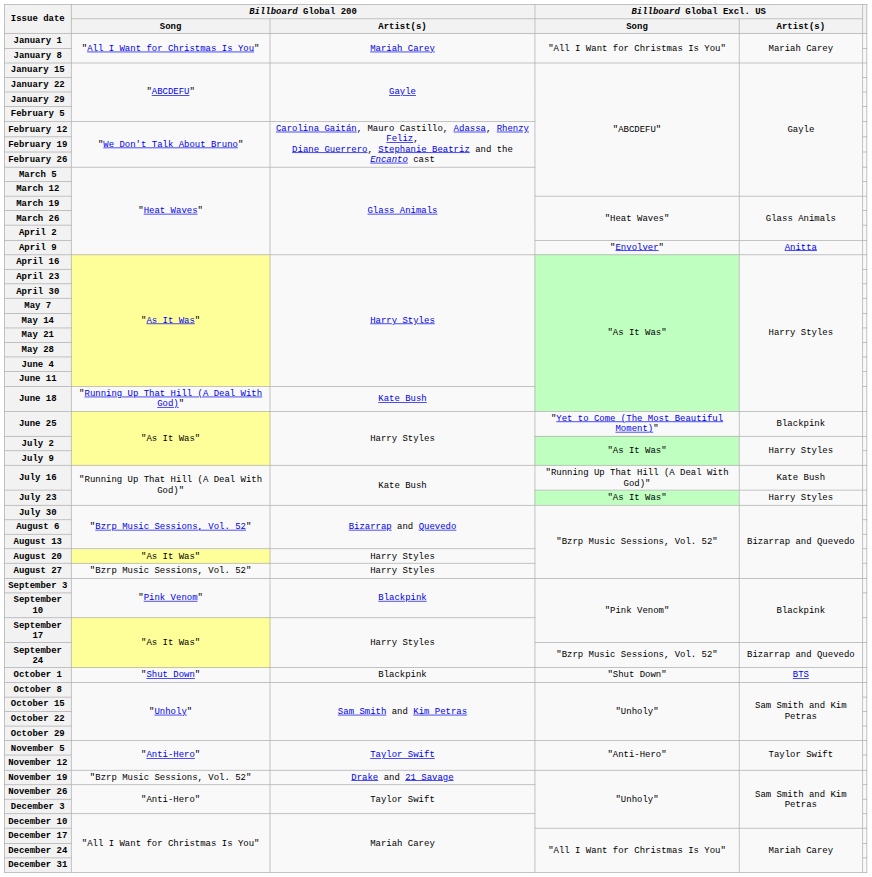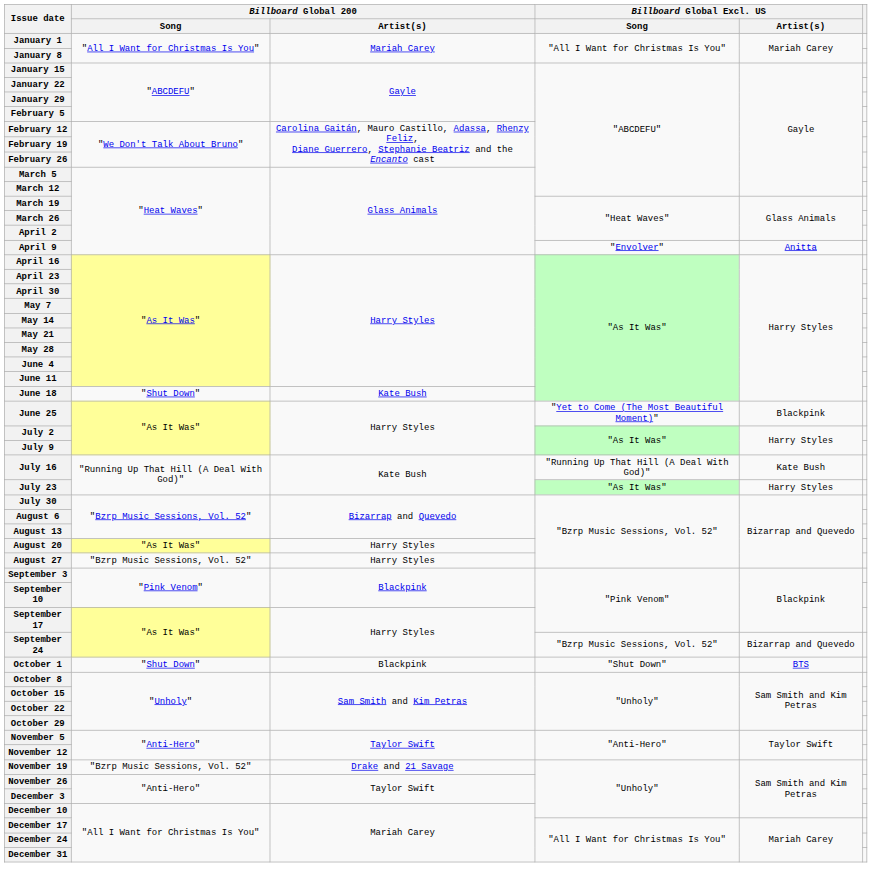June 18 | Billboard Global 200 / Song: "Running Up That Hill (A Deal With God)" -> "Shut Down"
